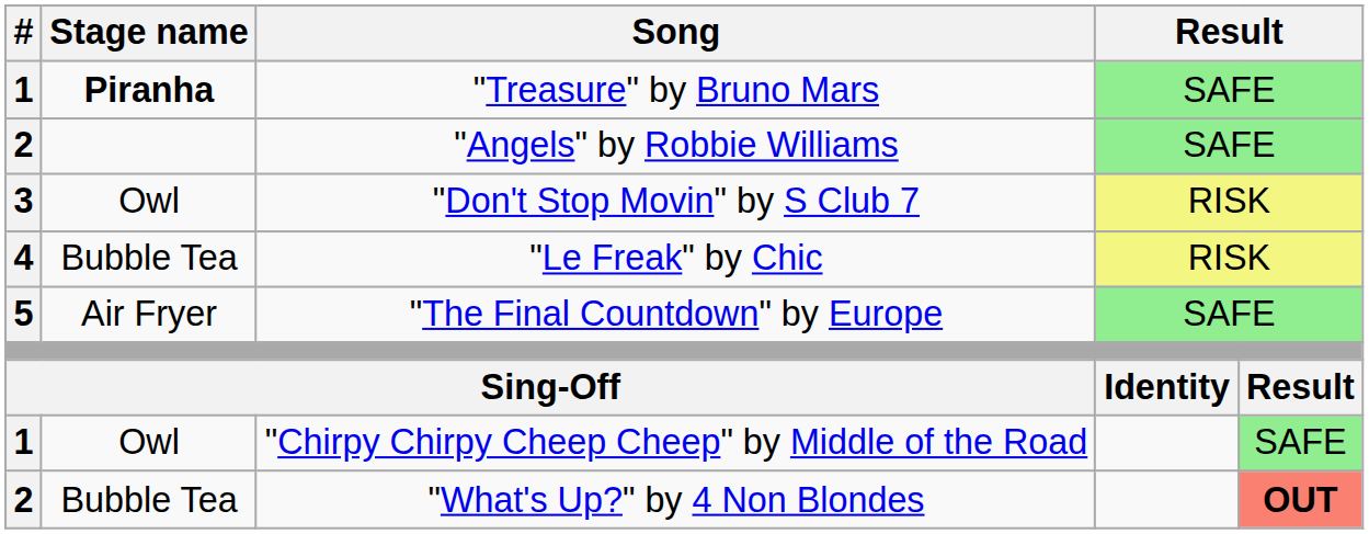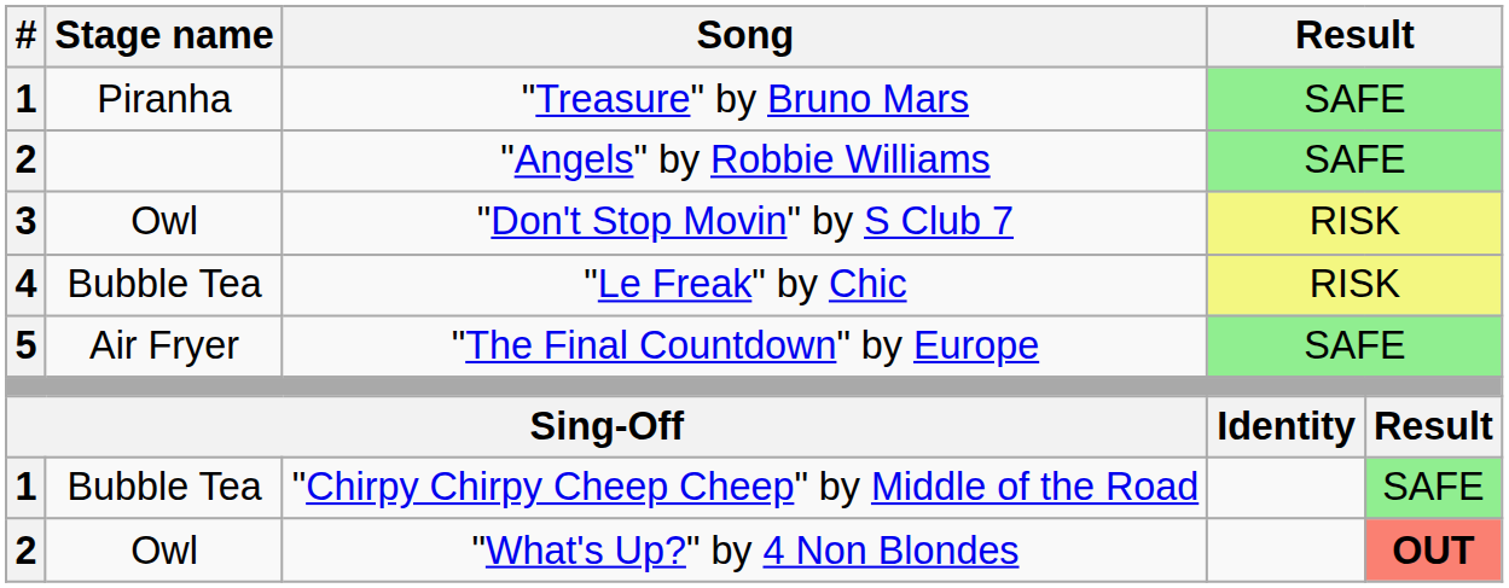"Treasure" by Bruno Mars | Stage name: bold -> normal
"Chirpy Chirpy Cheep Cheep" by Middle of the Road | Stage name: Owl -> Bubble Tea
"What's Up?" by 4 Non Blondes | Stage name: Bubble Tea -> Owl
